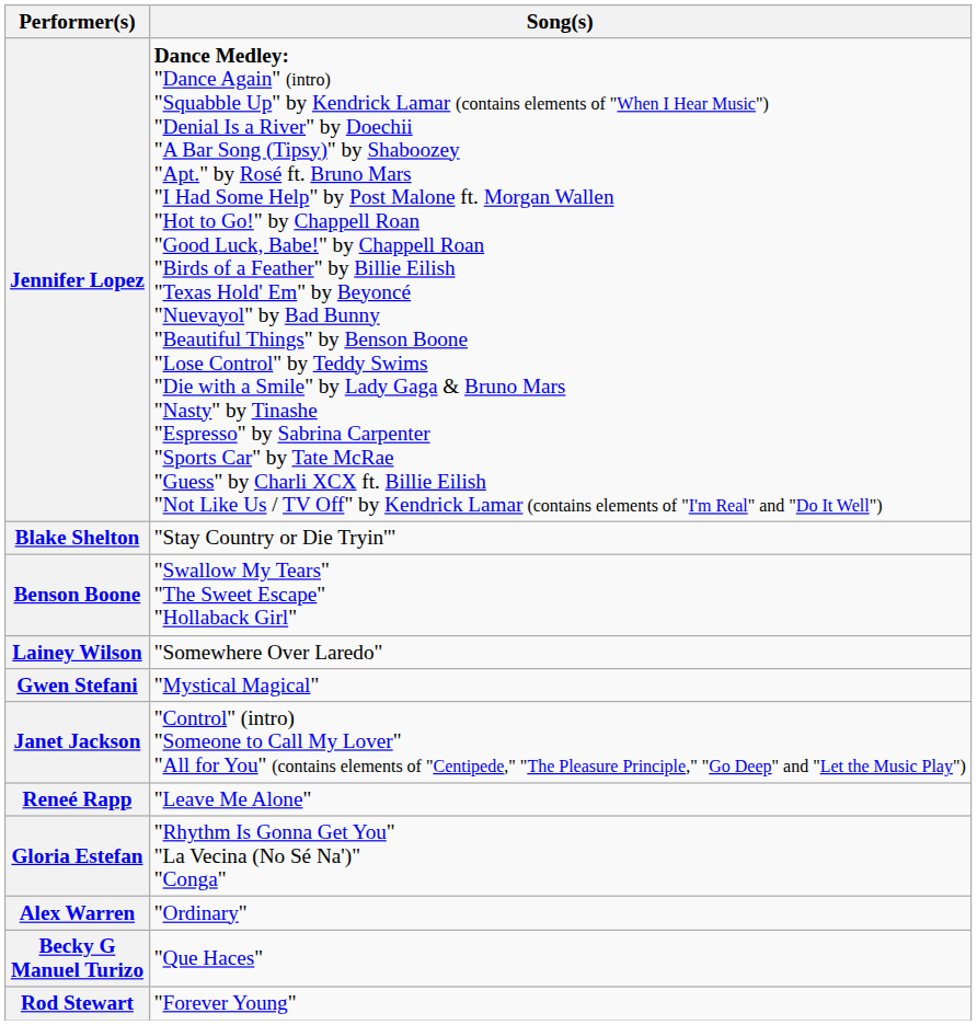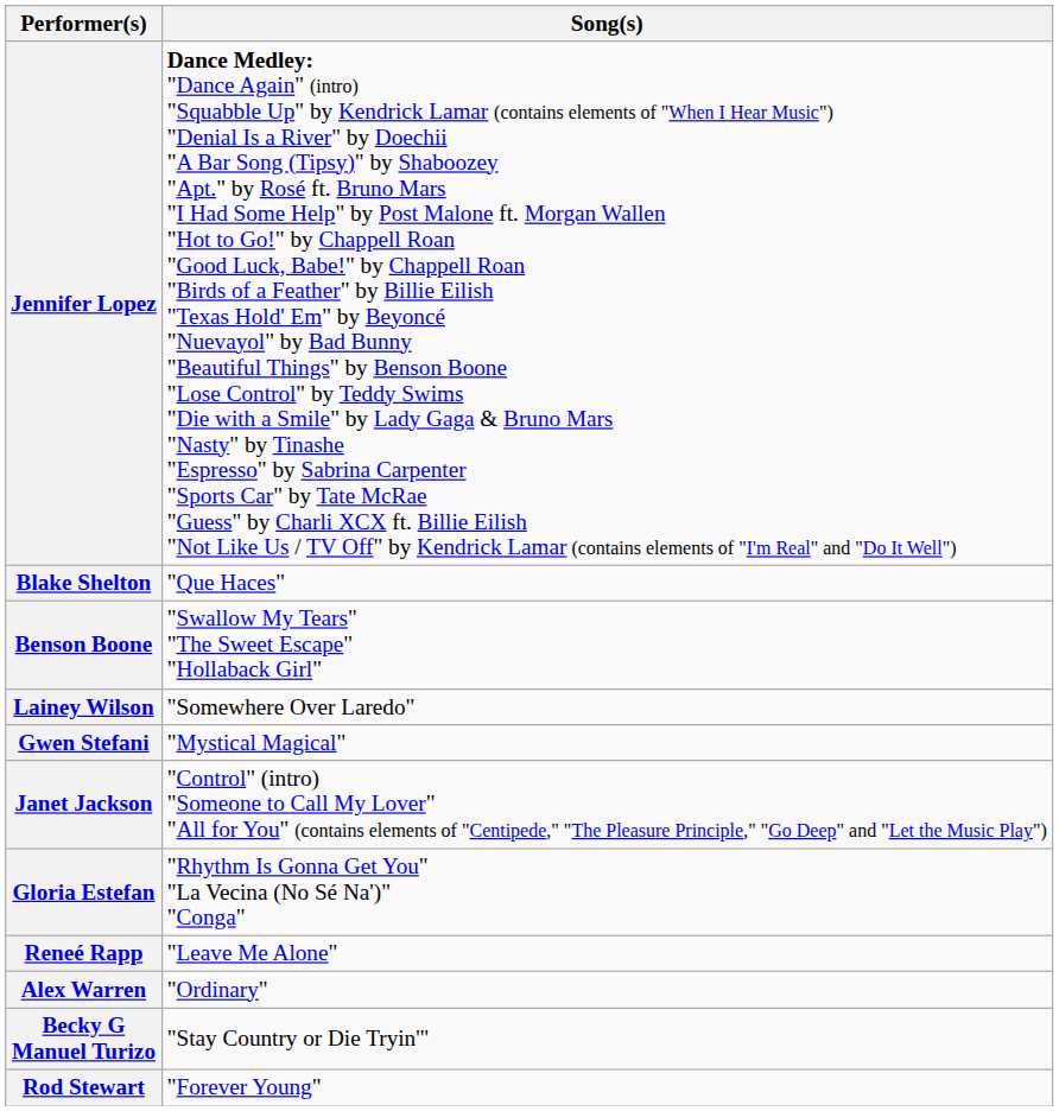Blake Shelton | Song(s): "Stay Country or Die Tryin'" -> "Que Haces"
rows swapped: Reneé Rapp <-> Gloria Estefan
Becky G Manuel Turizo | Song(s): "Que Haces" -> "Stay Country or Die Tryin'"
